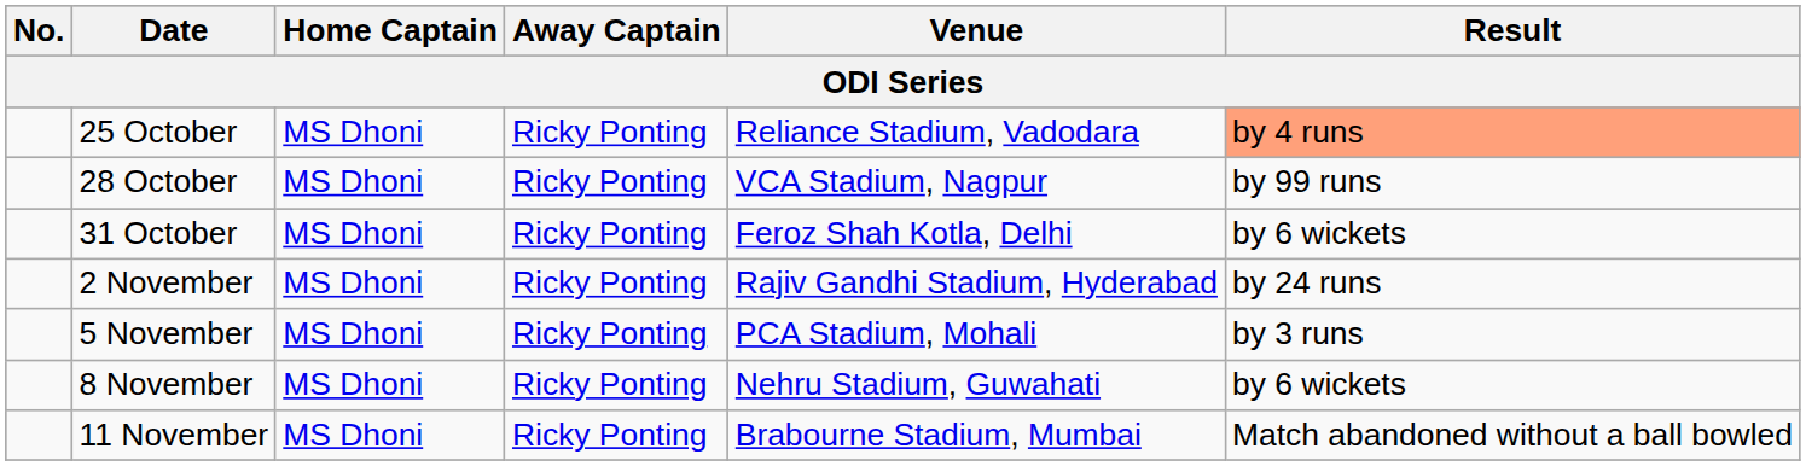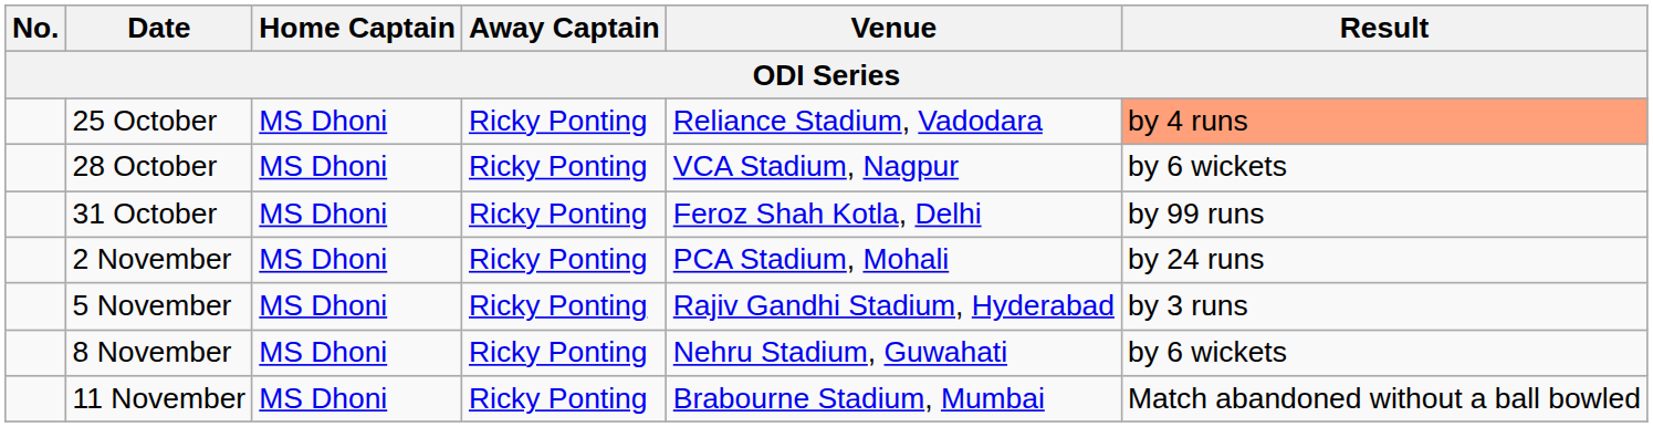28 October | Result: by 99 runs -> by 6 wickets
31 October | Result: by 6 wickets -> by 99 runs
2 November | Venue: Rajiv Gandhi Stadium, Hyderabad -> PCA Stadium, Mohali
5 November | Venue: PCA Stadium, Mohali -> Rajiv Gandhi Stadium, Hyderabad
